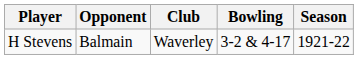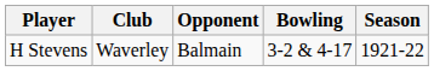columns swapped: Club <-> Opponent
